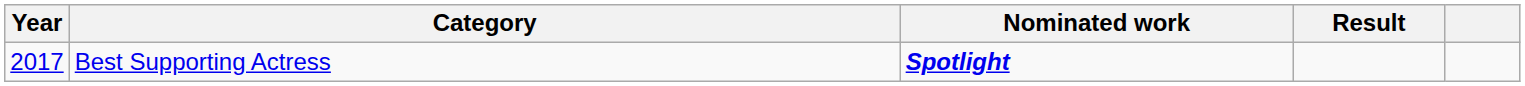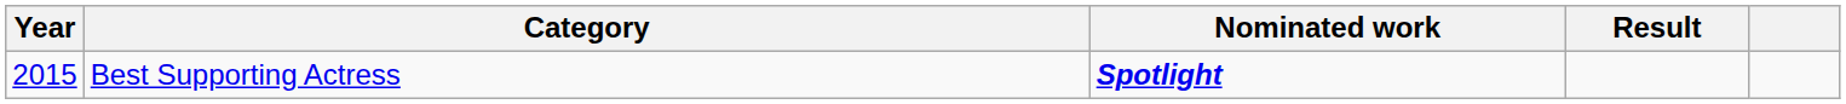Best Supporting Actress | Year: 2017 -> 2015
